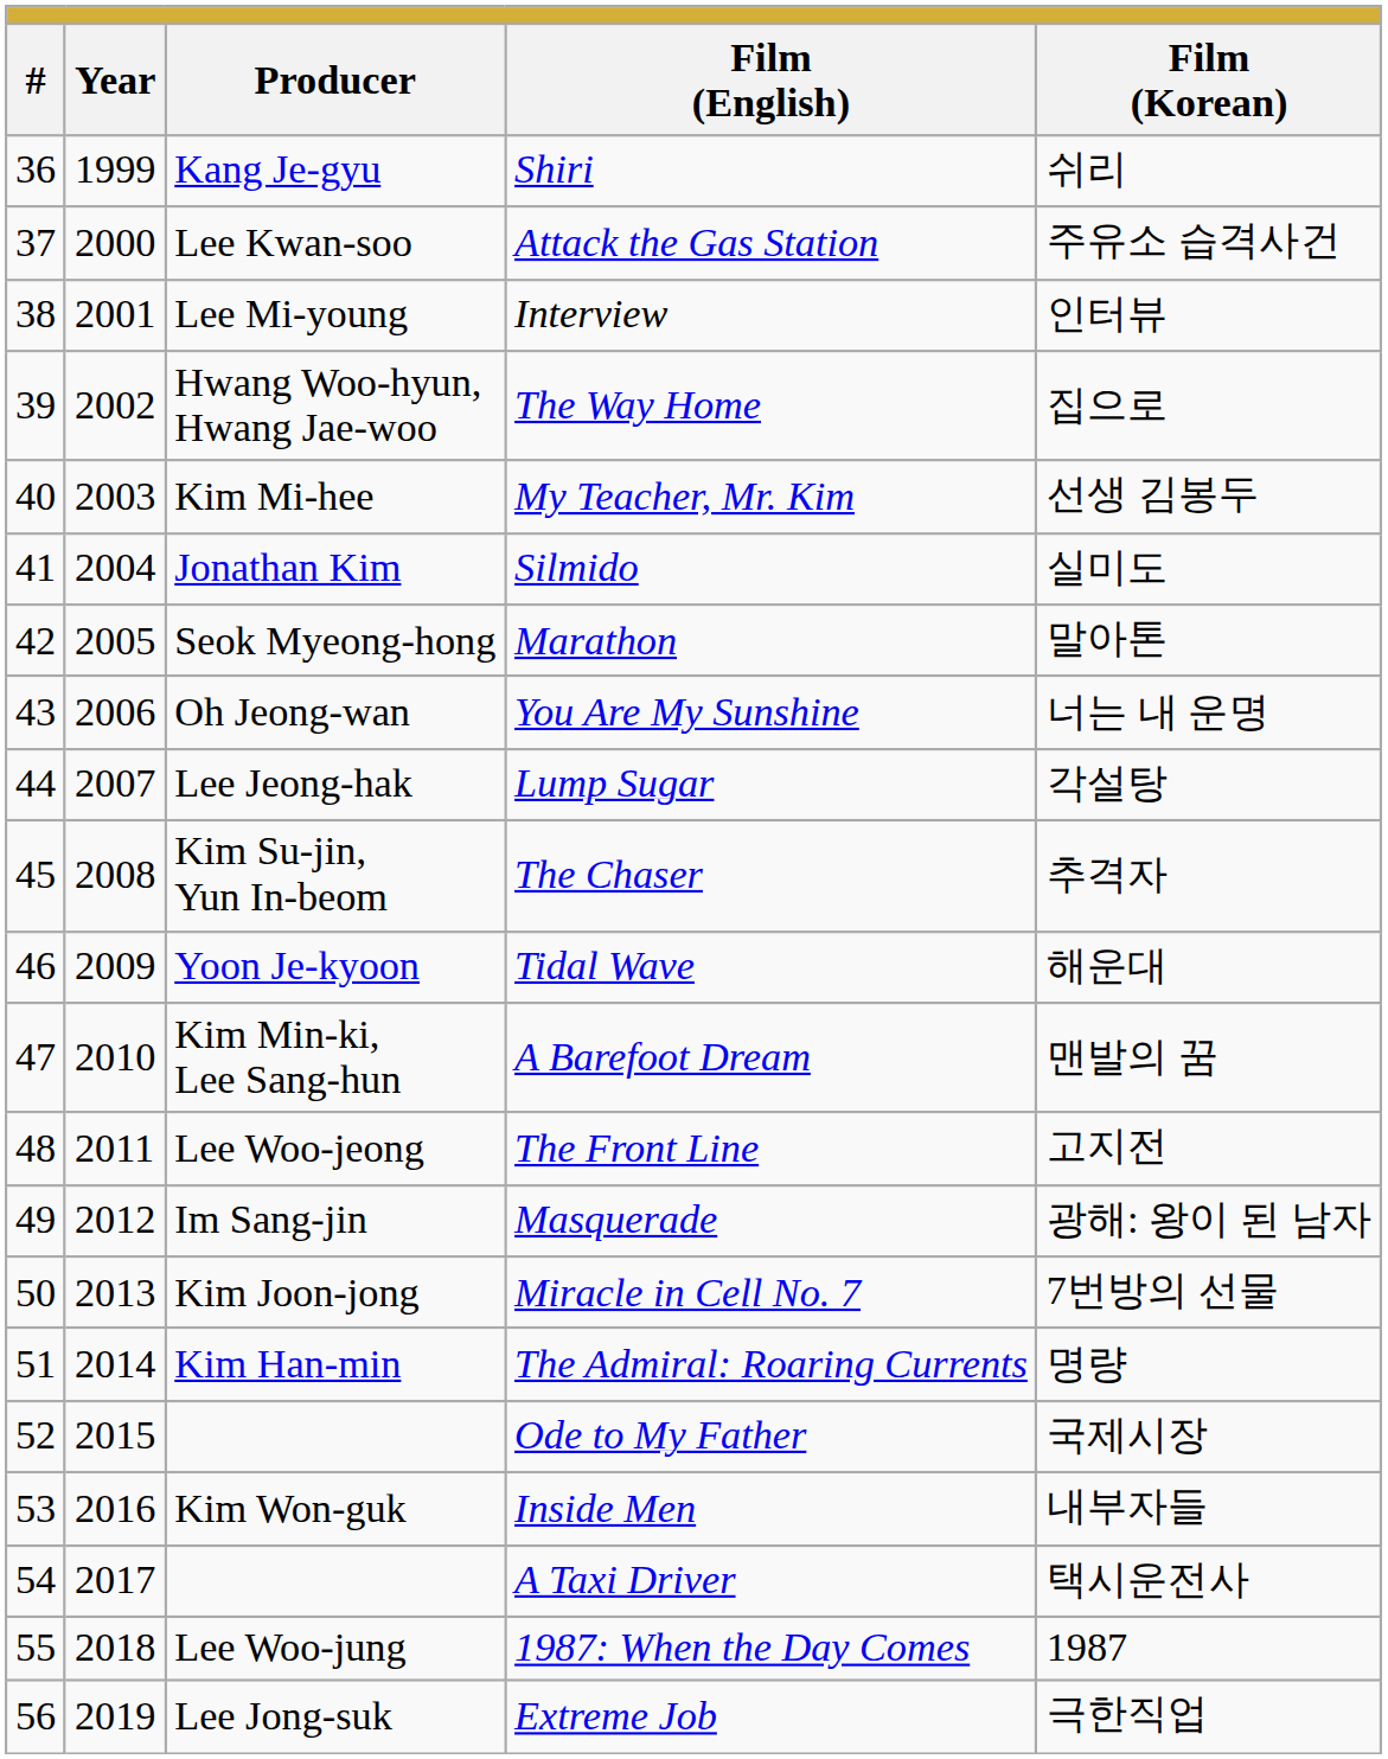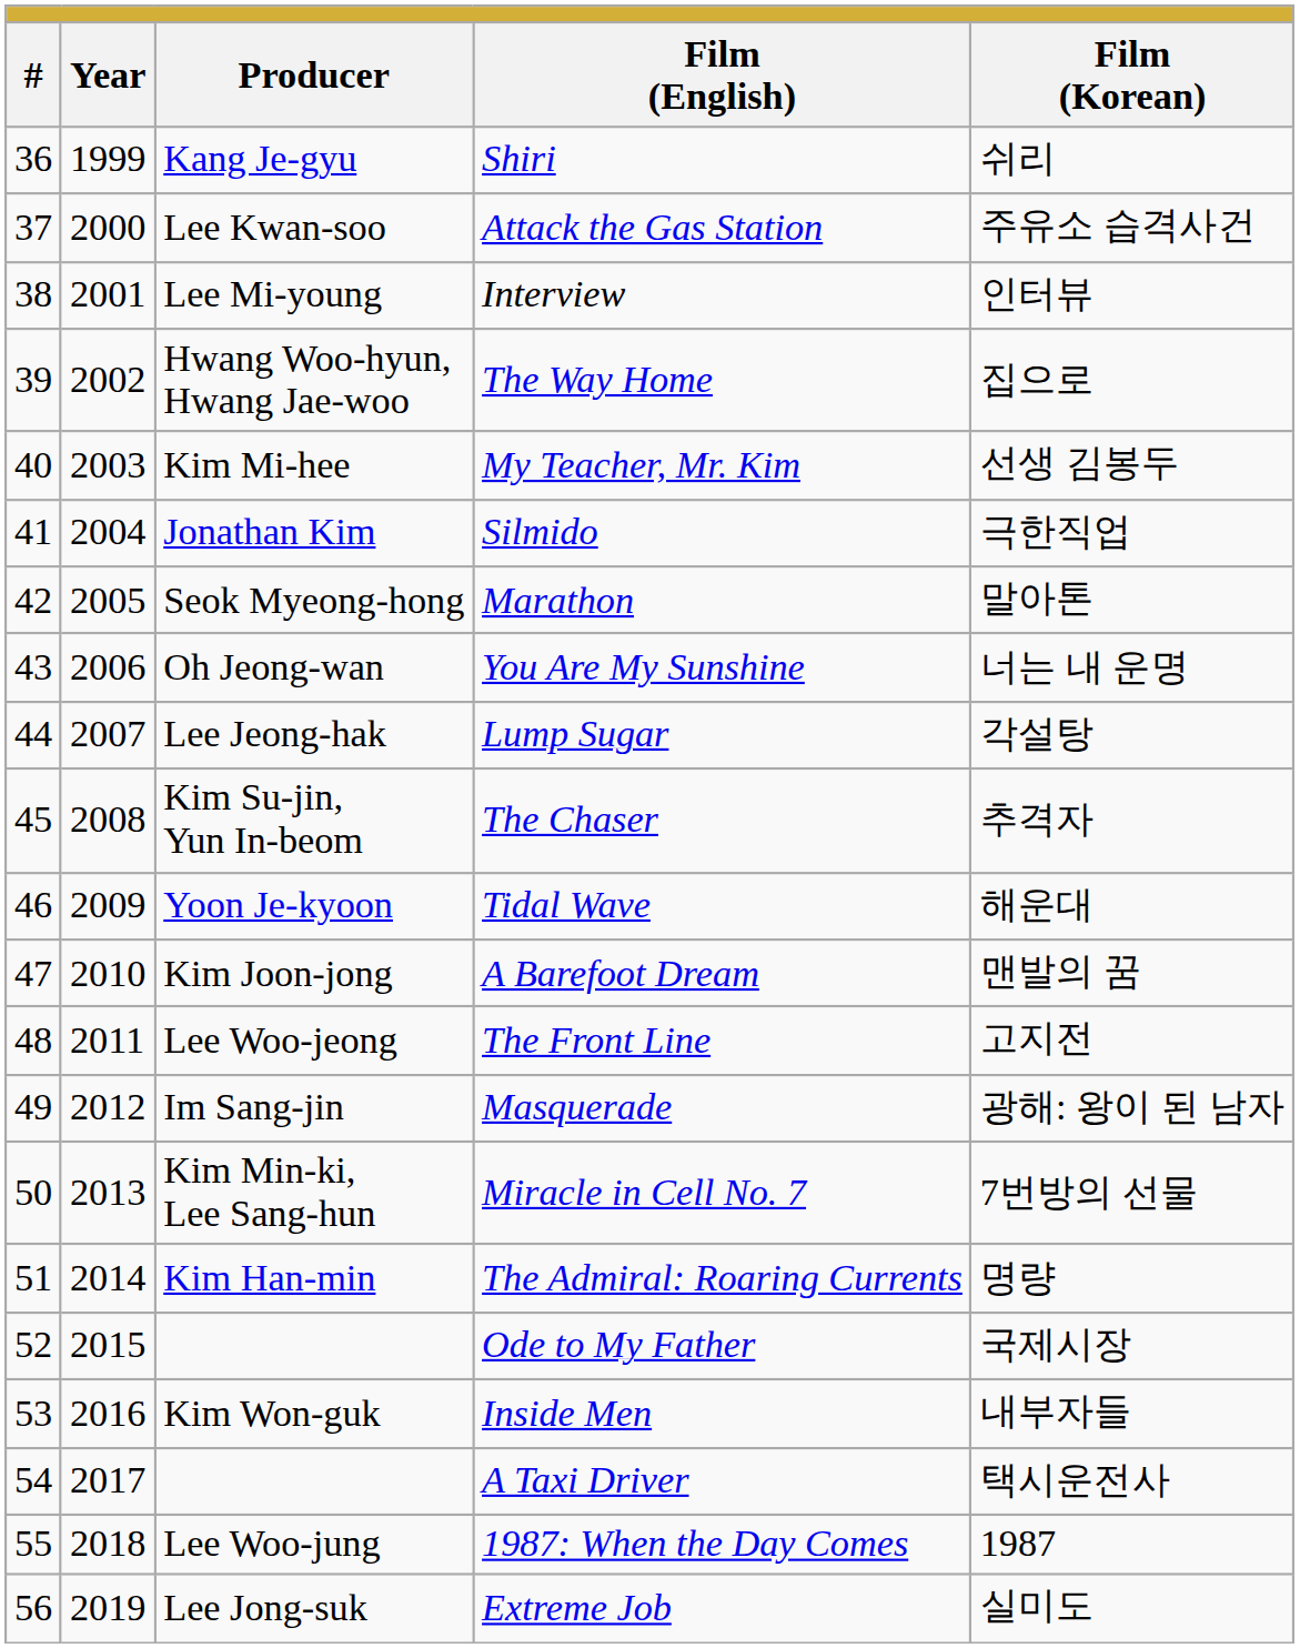Silmido | Film (Korean): 실미도 -> 극한직업
A Barefoot Dream | Producer: Kim Min-ki, Lee Sang-hun -> Kim Joon-jong
Miracle in Cell No. 7 | Producer: Kim Joon-jong -> Kim Min-ki, Lee Sang-hun
Extreme Job | Film (Korean): 극한직업 -> 실미도
